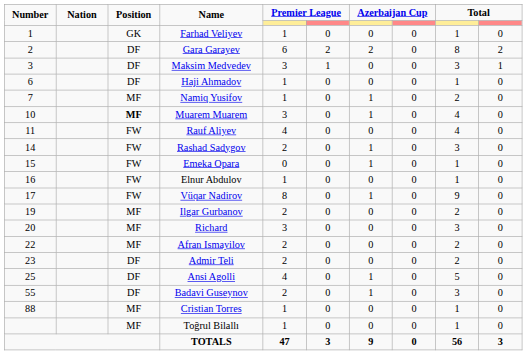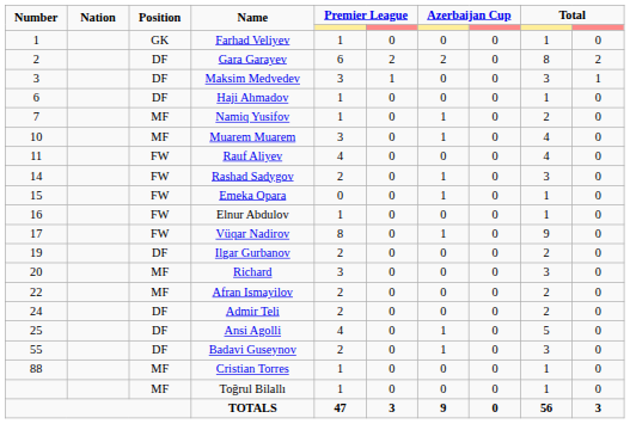Muarem Muarem | Position: bold -> normal
Ilgar Gurbanov | Position: MF -> DF
Admir Teli | Number: 23 -> 24
